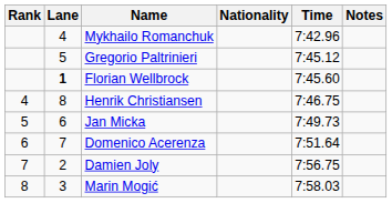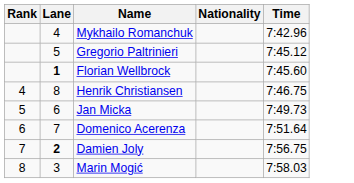- column: Notes
Damien Joly | Lane: normal -> bold
